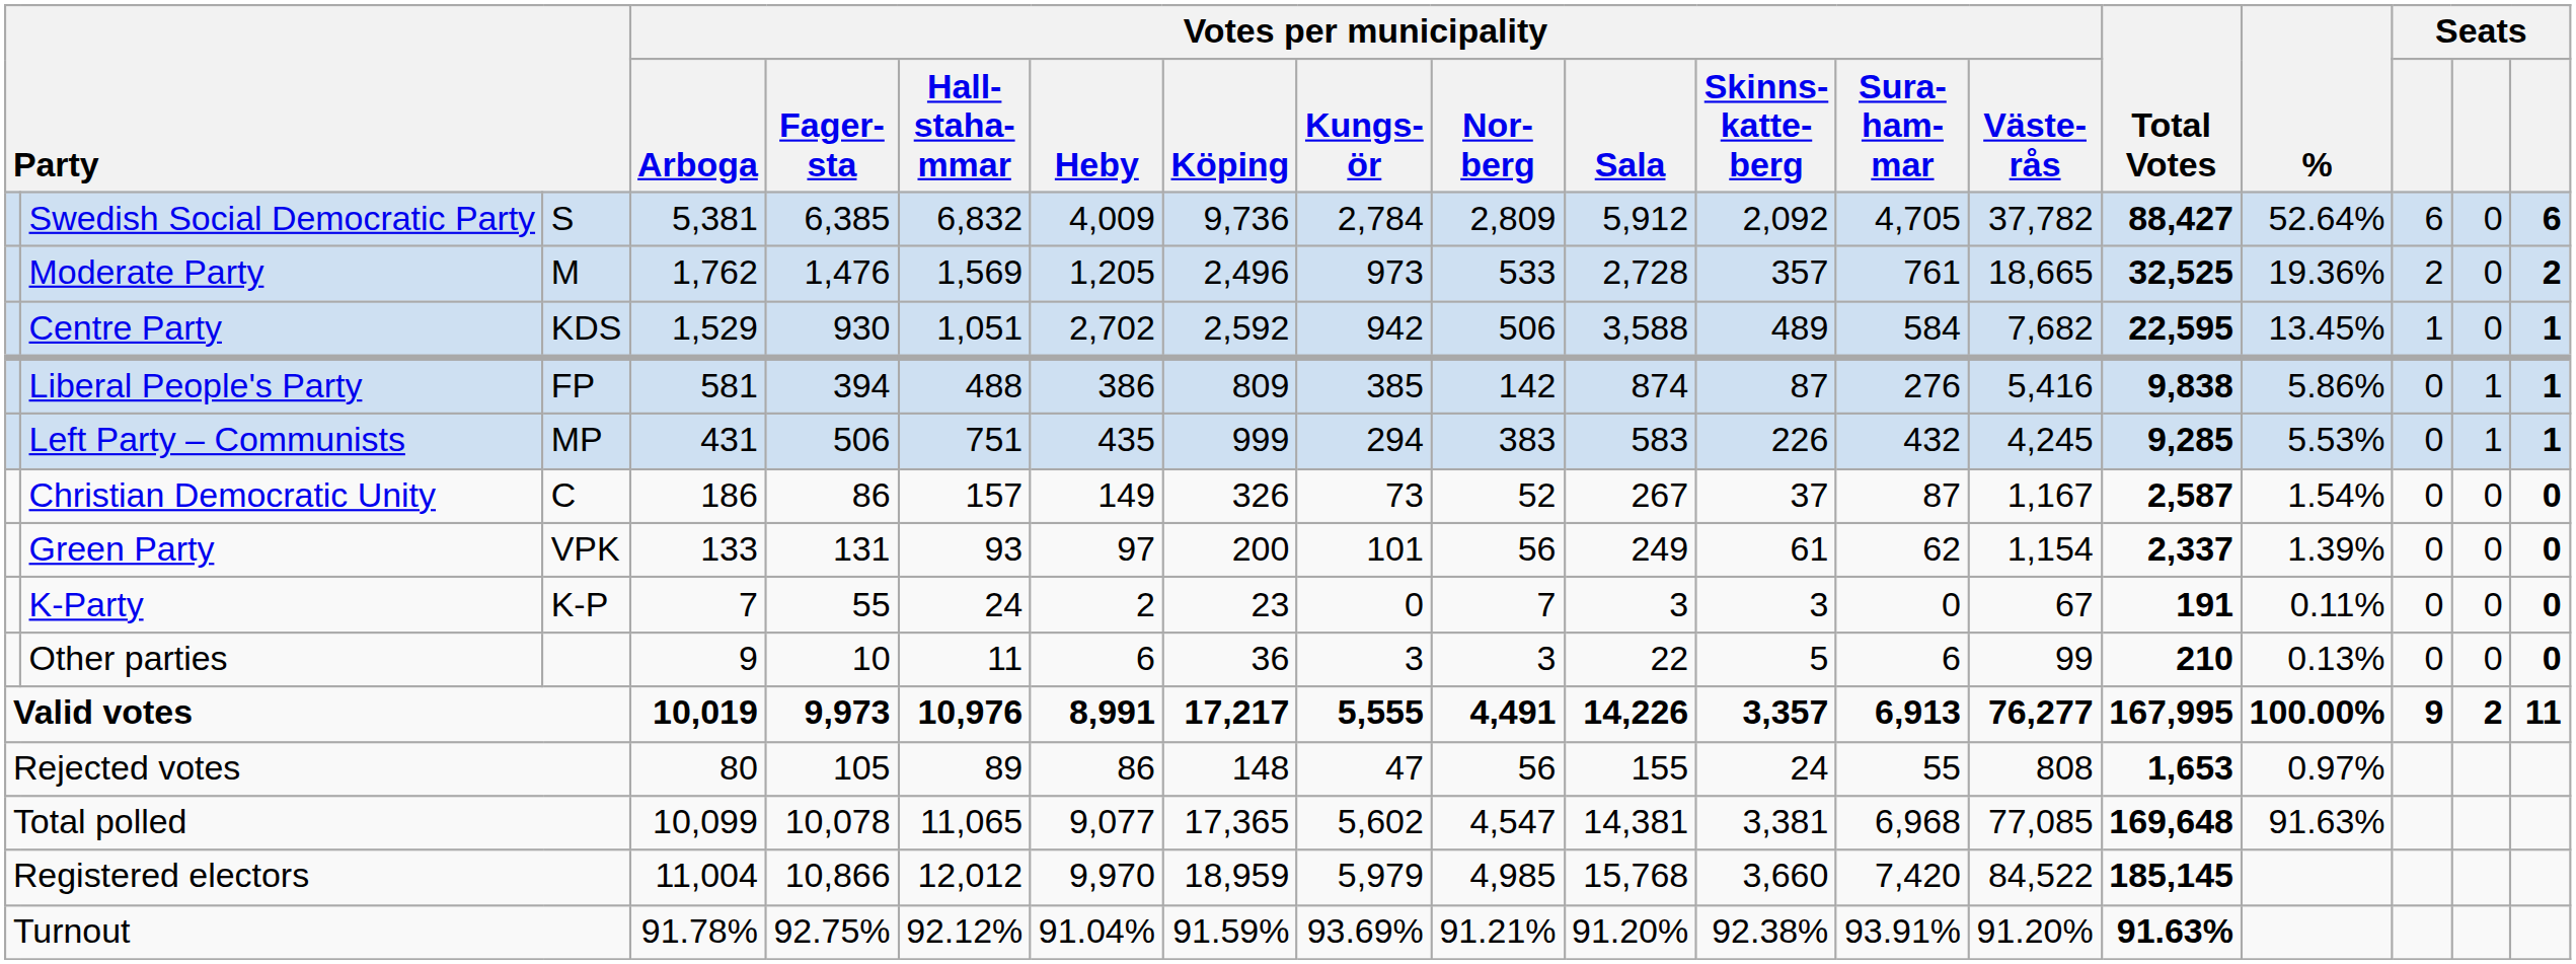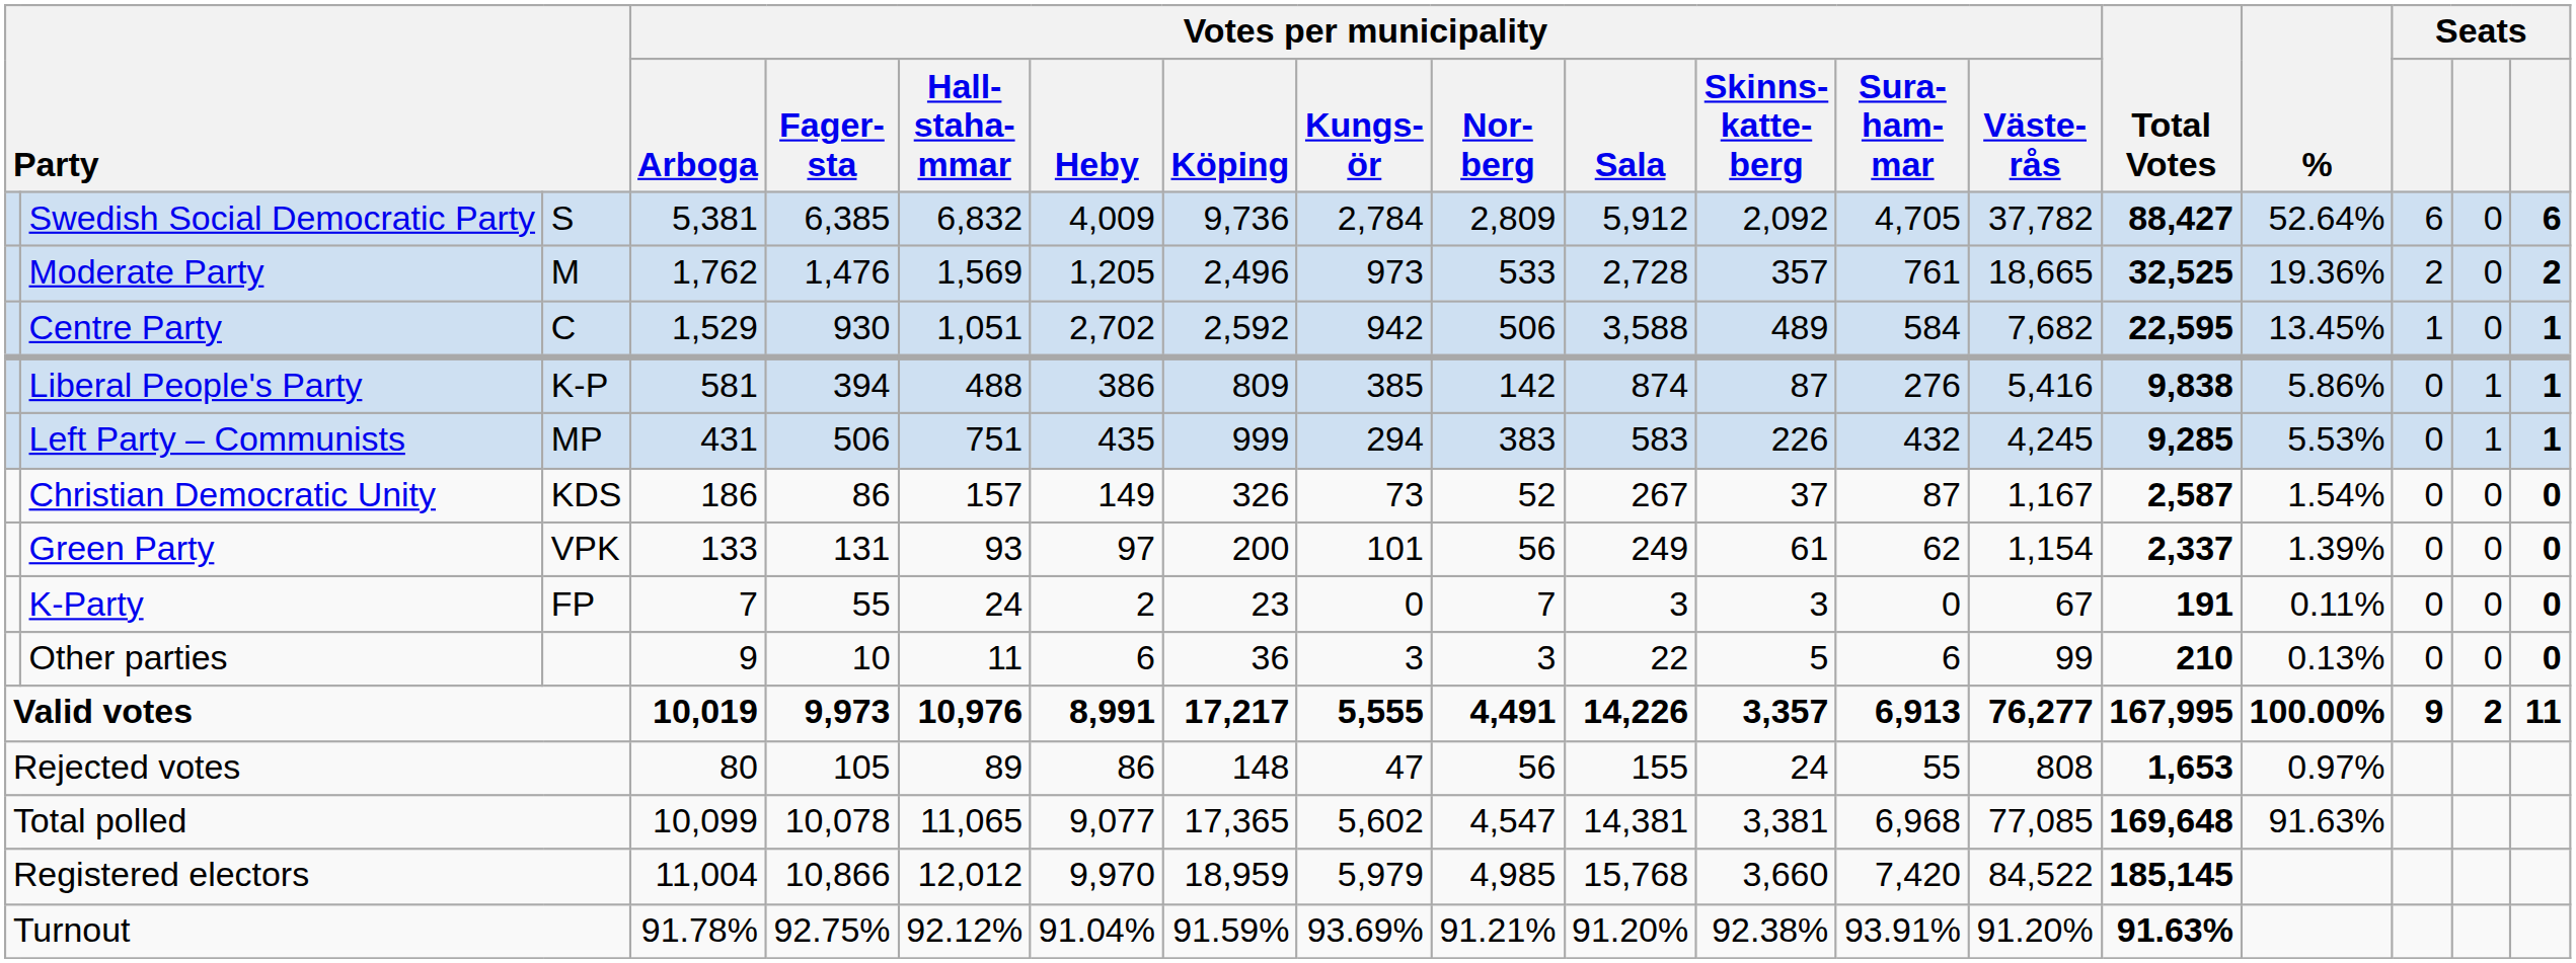Centre Party | column 3: KDS -> C
Liberal People's Party | column 3: FP -> K-P
Christian Democratic Unity | column 3: C -> KDS
K-Party | column 3: K-P -> FP
